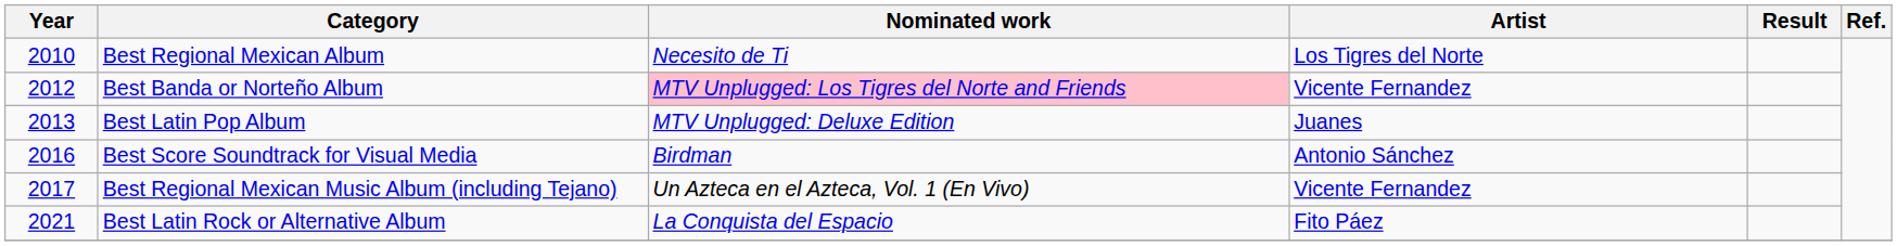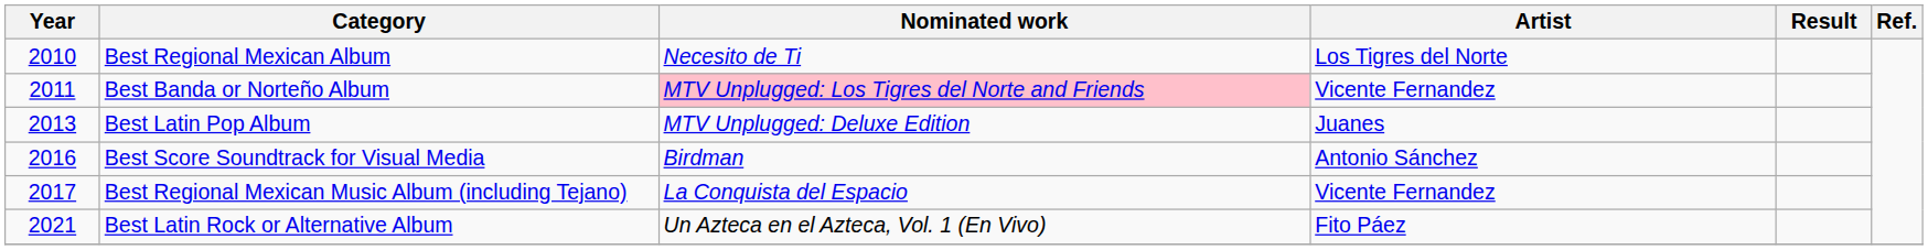Best Banda or Norteño Album | Year: 2012 -> 2011
Best Regional Mexican Music Album (including Tejano) | Nominated work: Un Azteca en el Azteca, Vol. 1 (En Vivo) -> La Conquista del Espacio
Best Latin Rock or Alternative Album | Nominated work: La Conquista del Espacio -> Un Azteca en el Azteca, Vol. 1 (En Vivo)
